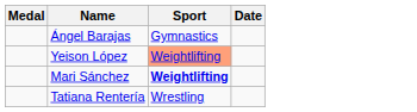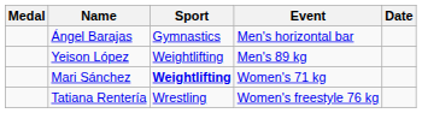+ column: Event | Men's horizontal bar | Men's 89 kg | Women's 71 kg | Women's freestyle 76 kg
Yeison López | Sport: lightsalmon background -> no background
